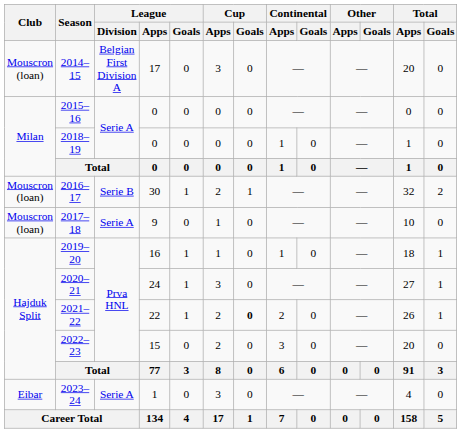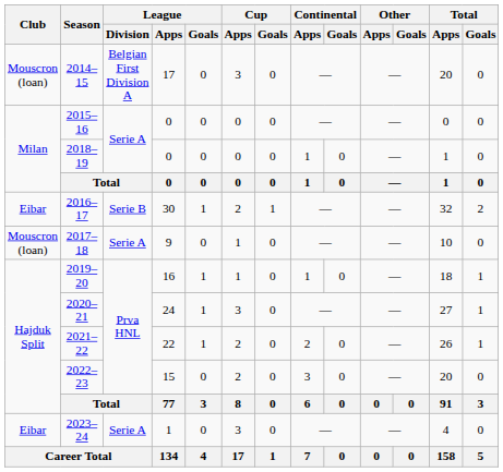2016–17 | Club: Mouscron (loan) -> Eibar
2021–22 | Cup / Goals: bold -> normal
